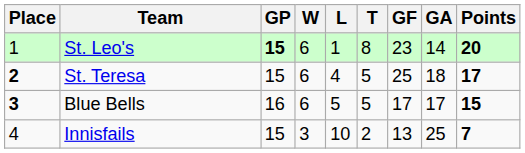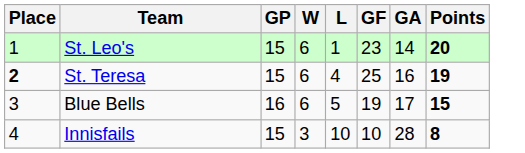- column: T | 8 | 5 | 5 | 2
St. Leo's | GP: bold -> normal
St. Teresa | GA: 18 -> 16
St. Teresa | Points: 17 -> 19
Blue Bells | Place: bold -> normal
Blue Bells | GF: 17 -> 19
Innisfails | GF: 13 -> 10
Innisfails | GA: 25 -> 28
Innisfails | Points: 7 -> 8
